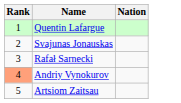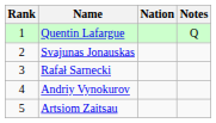+ column: Notes | Q
Andriy Vynokurov | Rank: lightsalmon background -> no background
